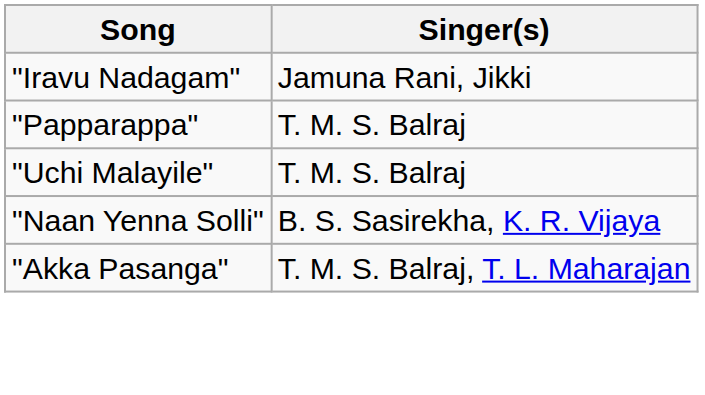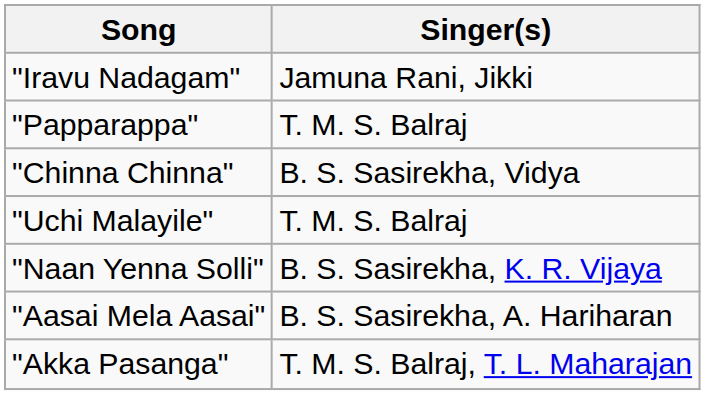+ row: "Chinna Chinna" | B. S. Sasirekha, Vidya
+ row: "Aasai Mela Aasai" | B. S. Sasirekha, A. Hariharan
